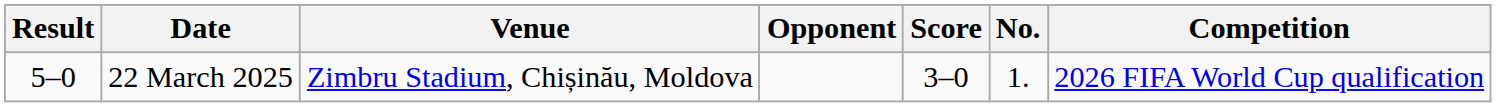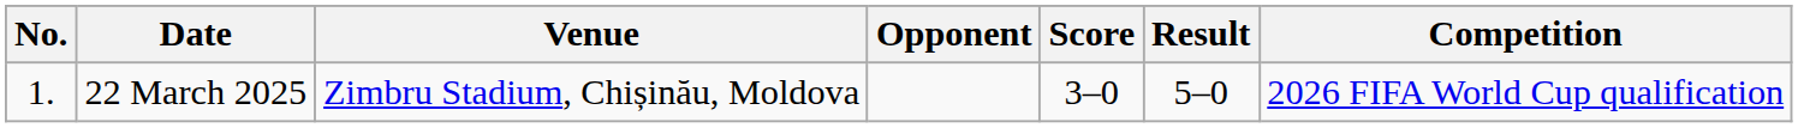columns swapped: No. <-> Result
